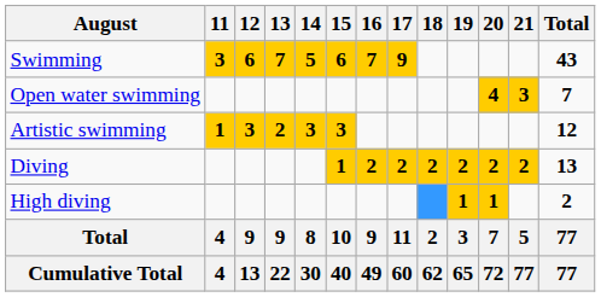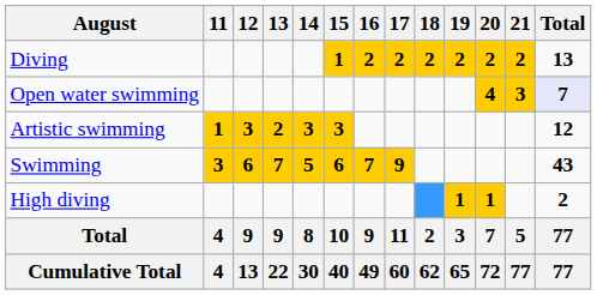rows swapped: Swimming <-> Diving
Open water swimming | Total: no background -> lavender background
